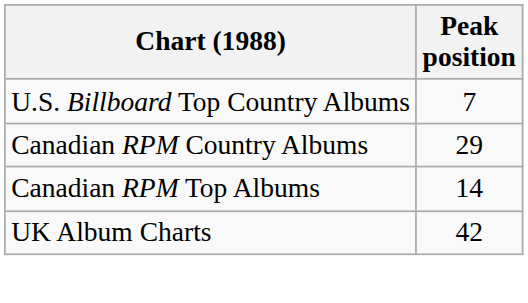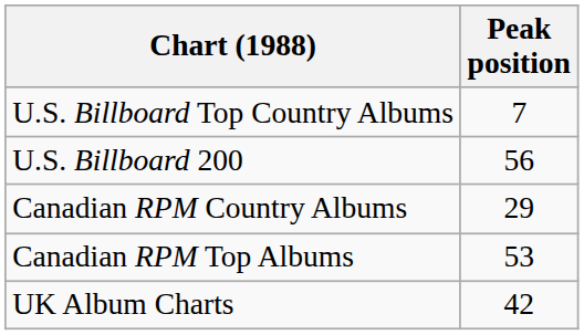+ row: U.S. Billboard 200 | 56
Canadian RPM Top Albums | Peak position: 14 -> 53
